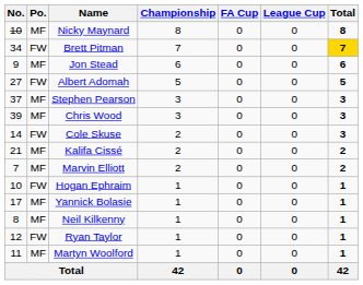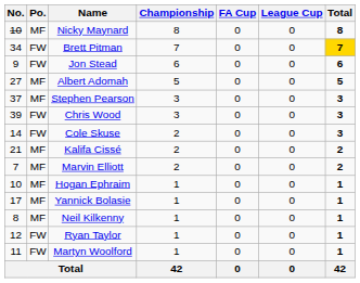Jon Stead | Po.: MF -> FW
Albert Adomah | Po.: FW -> MF
Chris Wood | Po.: MF -> FW
Hogan Ephraim | Po.: FW -> MF
Martyn Woolford | Po.: MF -> FW
